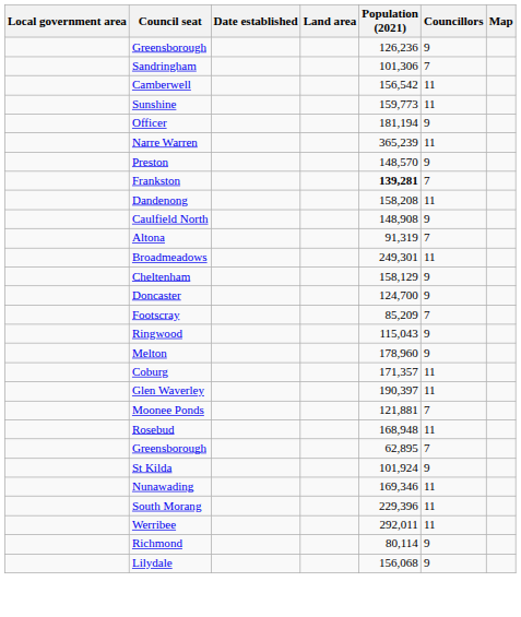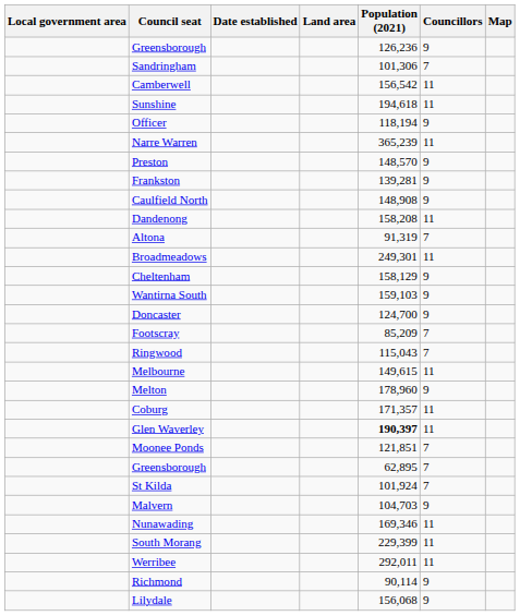Sunshine | Population (2021): 159,773 -> 194,618
Officer | Population (2021): 181,194 -> 118,194
Frankston | Population (2021): bold -> normal
Frankston | Councillors: 7 -> 9
rows swapped: Caulfield North <-> Dandenong
+ row: Wantirna South | 159,103 | 9
Ringwood | Councillors: 9 -> 7
+ row: Melbourne | 149,615 | 11
Glen Waverley | Population (2021): normal -> bold
Moonee Ponds | Population (2021): 121,881 -> 121,851
- row: Rosebud | 168,948 | 11
St Kilda | Councillors: 9 -> 7
+ row: Malvern | 104,703 | 9
South Morang | Population (2021): 229,396 -> 229,399
Richmond | Population (2021): 80,114 -> 90,114
